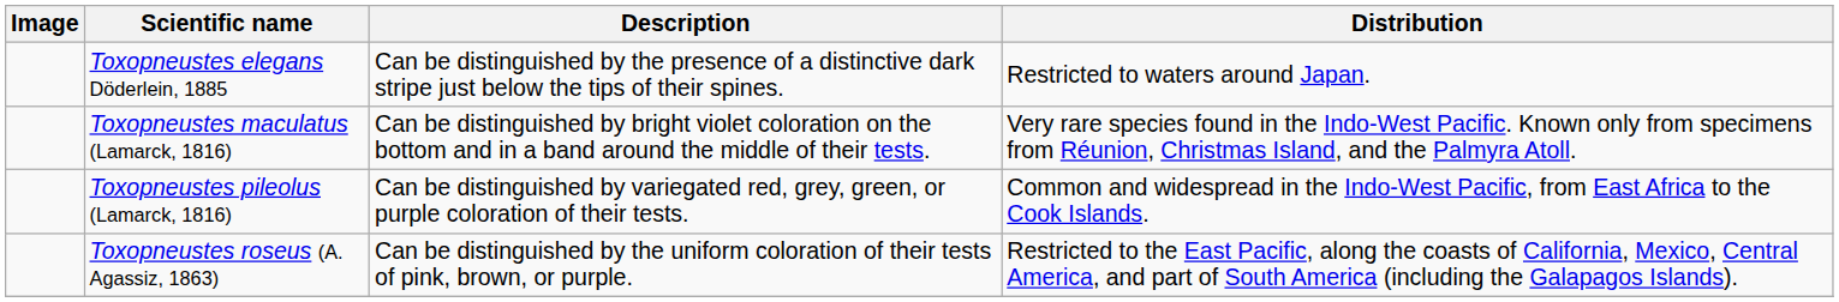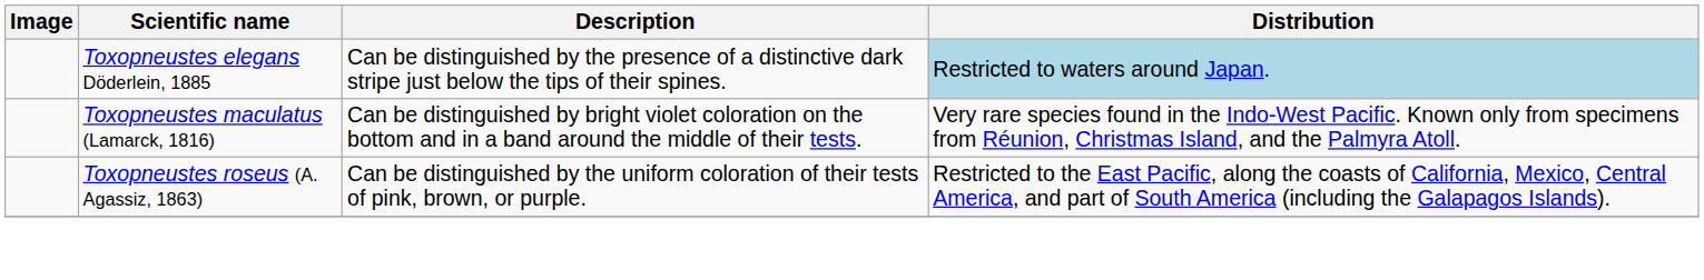Toxopneustes elegans Döderlein, 1885 | Distribution: no background -> lightblue background
- row: Toxopneustes pileolus (Lamarck, 1816) | Can be distinguished by variegated red, grey, green, or purple coloration of their tests. | Common and widespread in the Indo-West Pacific, from East Africa to the Cook Islands.
